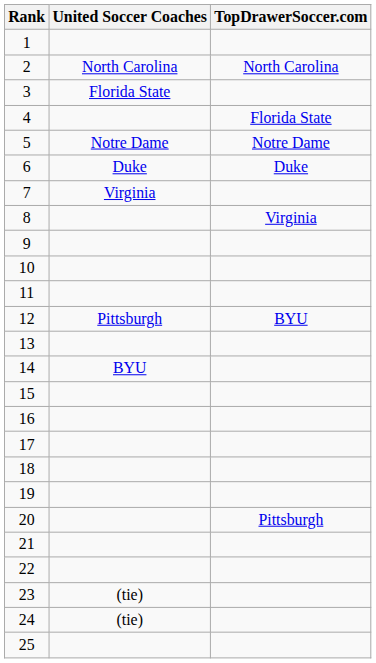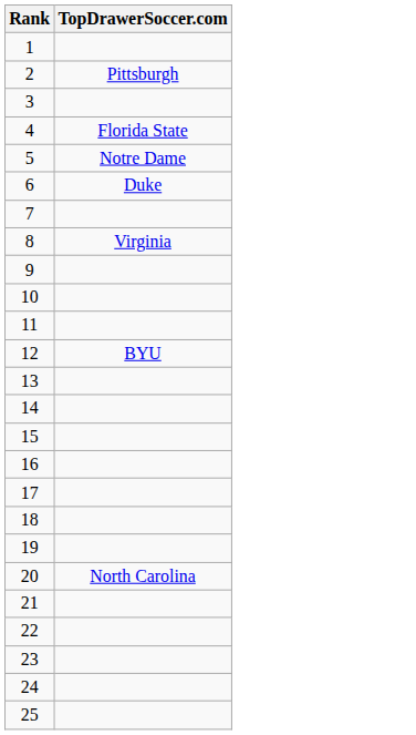- column: United Soccer Coaches | North Carolina | Florida State | Notre Dame | Duke | Virginia | Pittsburgh | BYU | (tie) | (tie)
2 | TopDrawerSoccer.com: North Carolina -> Pittsburgh
20 | TopDrawerSoccer.com: Pittsburgh -> North Carolina
